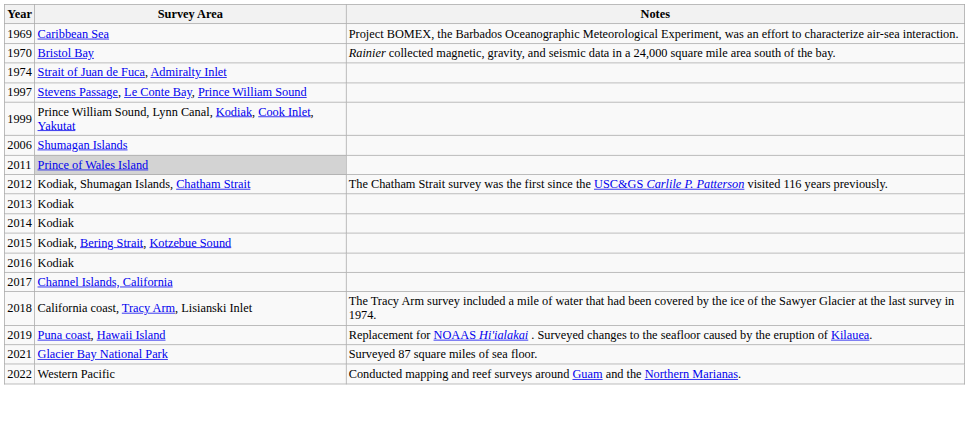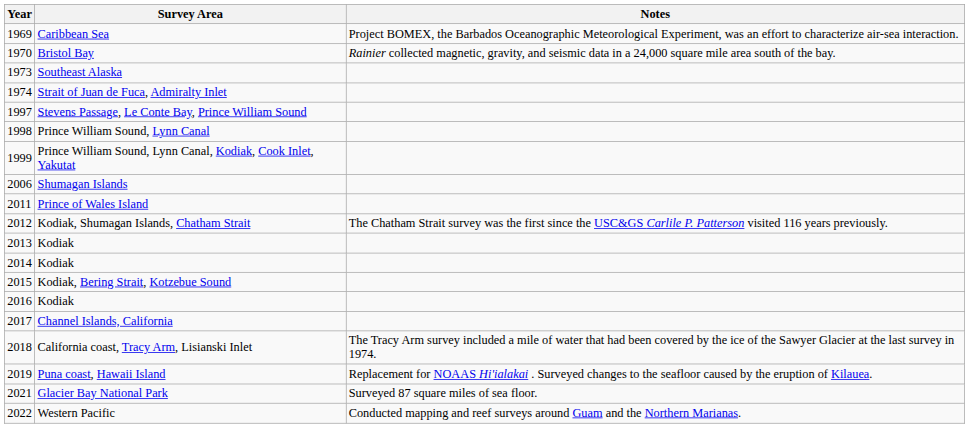+ row: 1973 | Southeast Alaska
+ row: 1998 | Prince William Sound, Lynn Canal
2011 | Survey Area: lightgrey background -> no background
